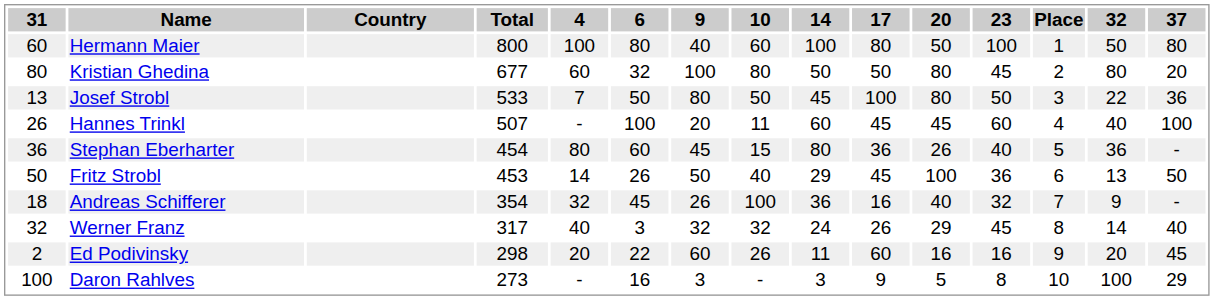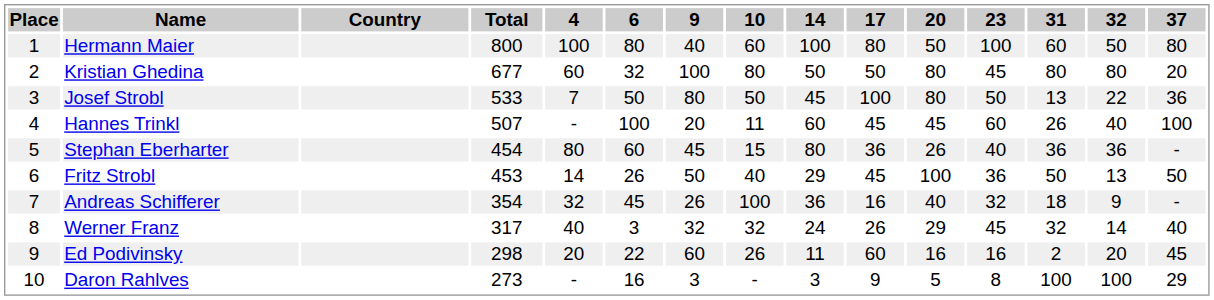columns swapped: Place <-> 31
